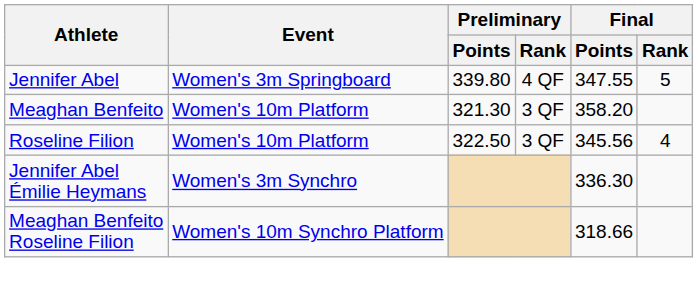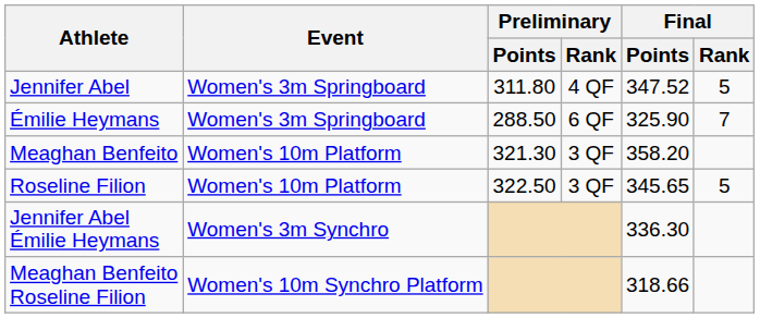Jennifer Abel | Preliminary / Points: 339.80 -> 311.80
Jennifer Abel | Final / Points: 347.55 -> 347.52
+ row: Émilie Heymans | Women's 3m Springboard | 288.50 | 6 QF | 325.90 | 7
Roseline Filion | Final / Points: 345.56 -> 345.65
Roseline Filion | Final / Rank: 4 -> 5
